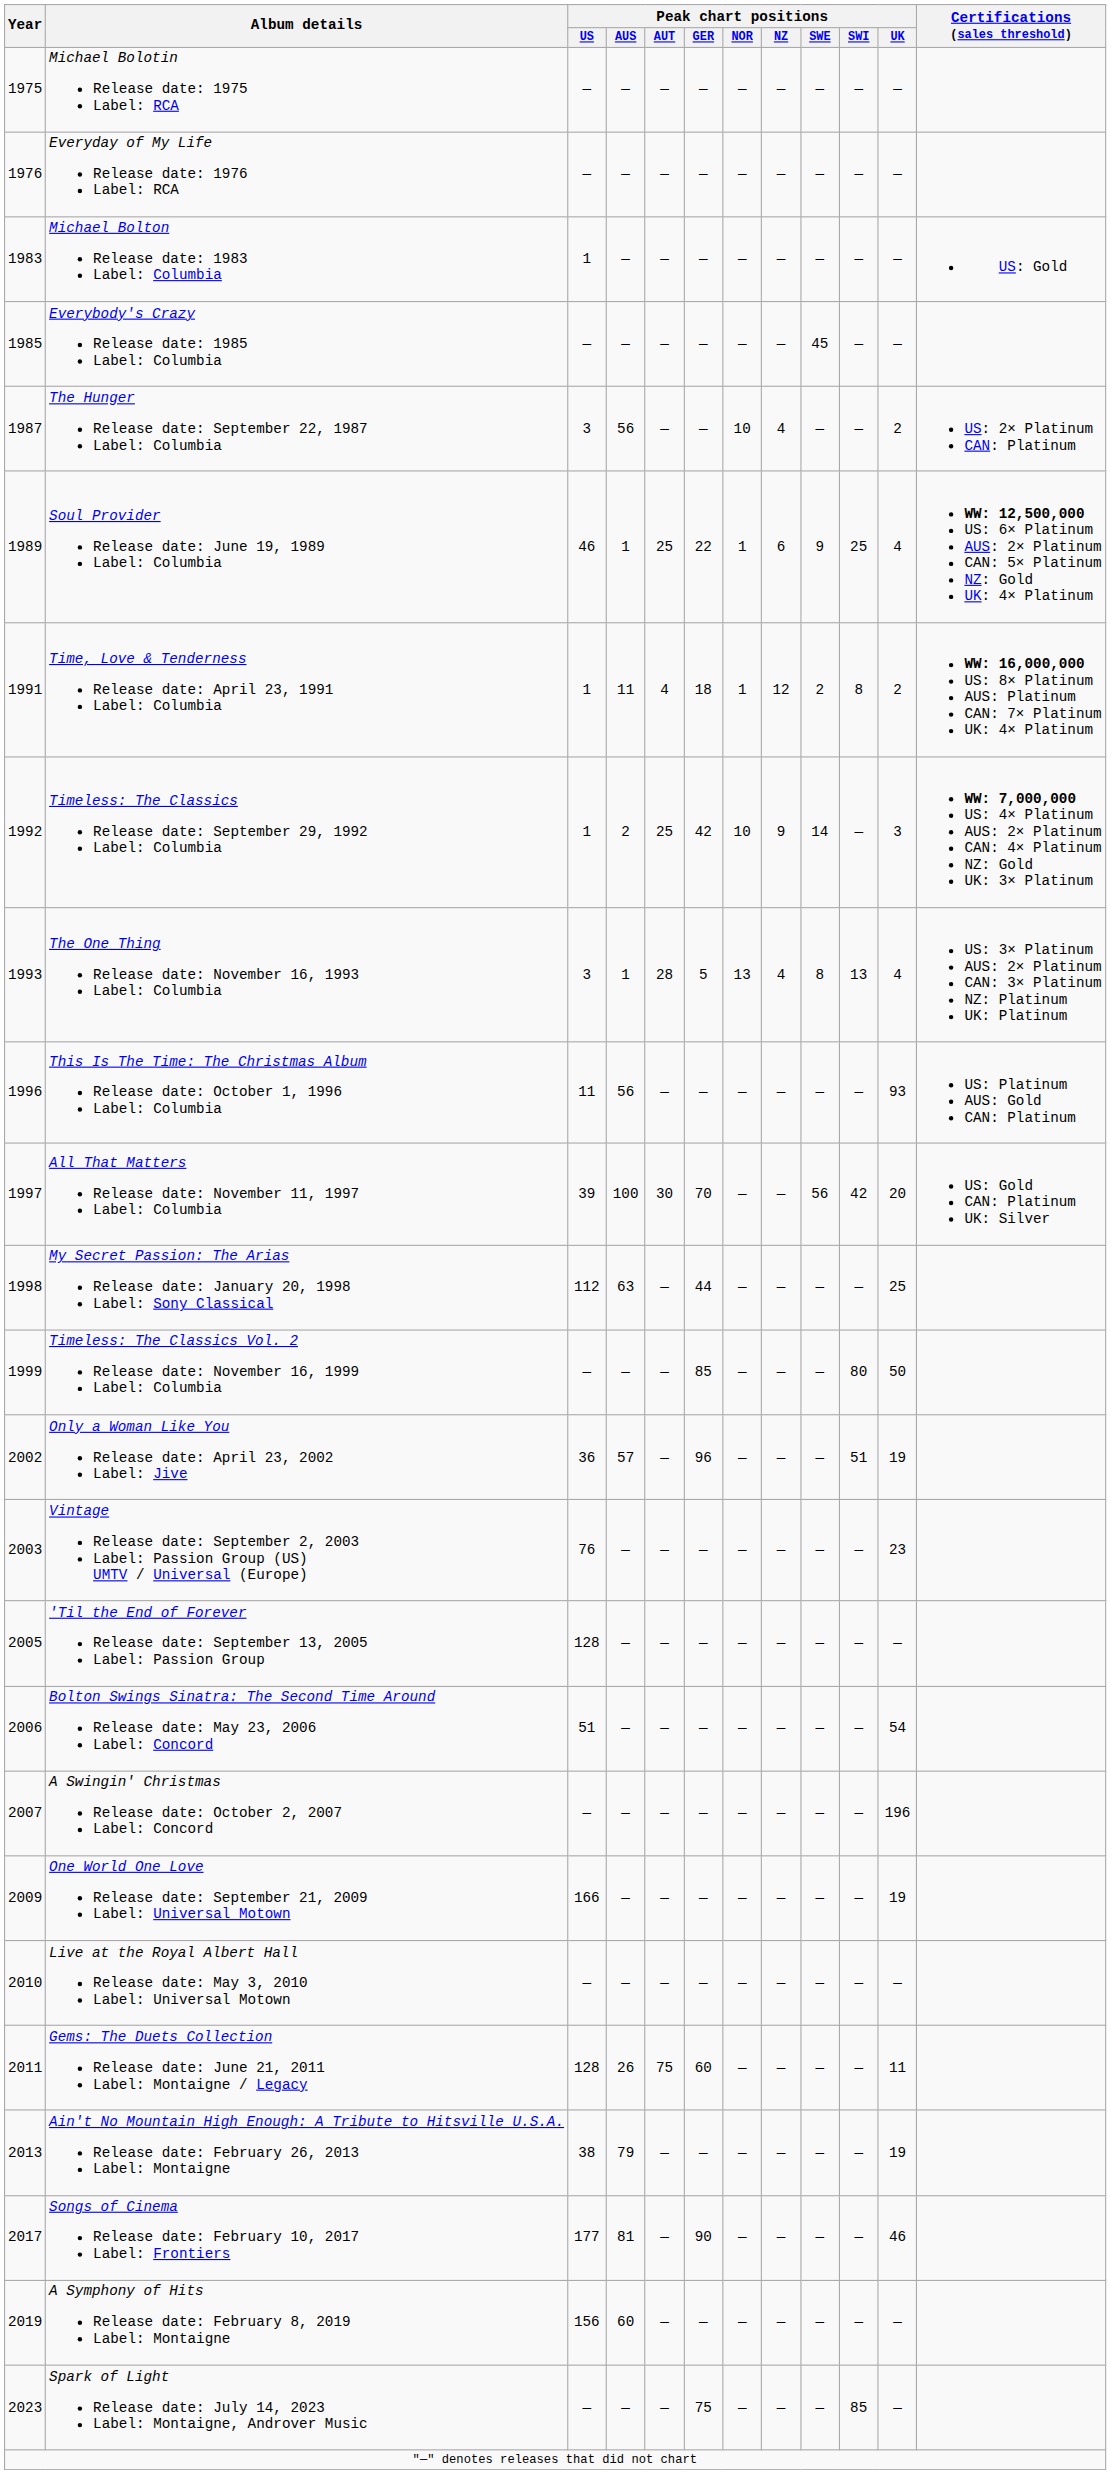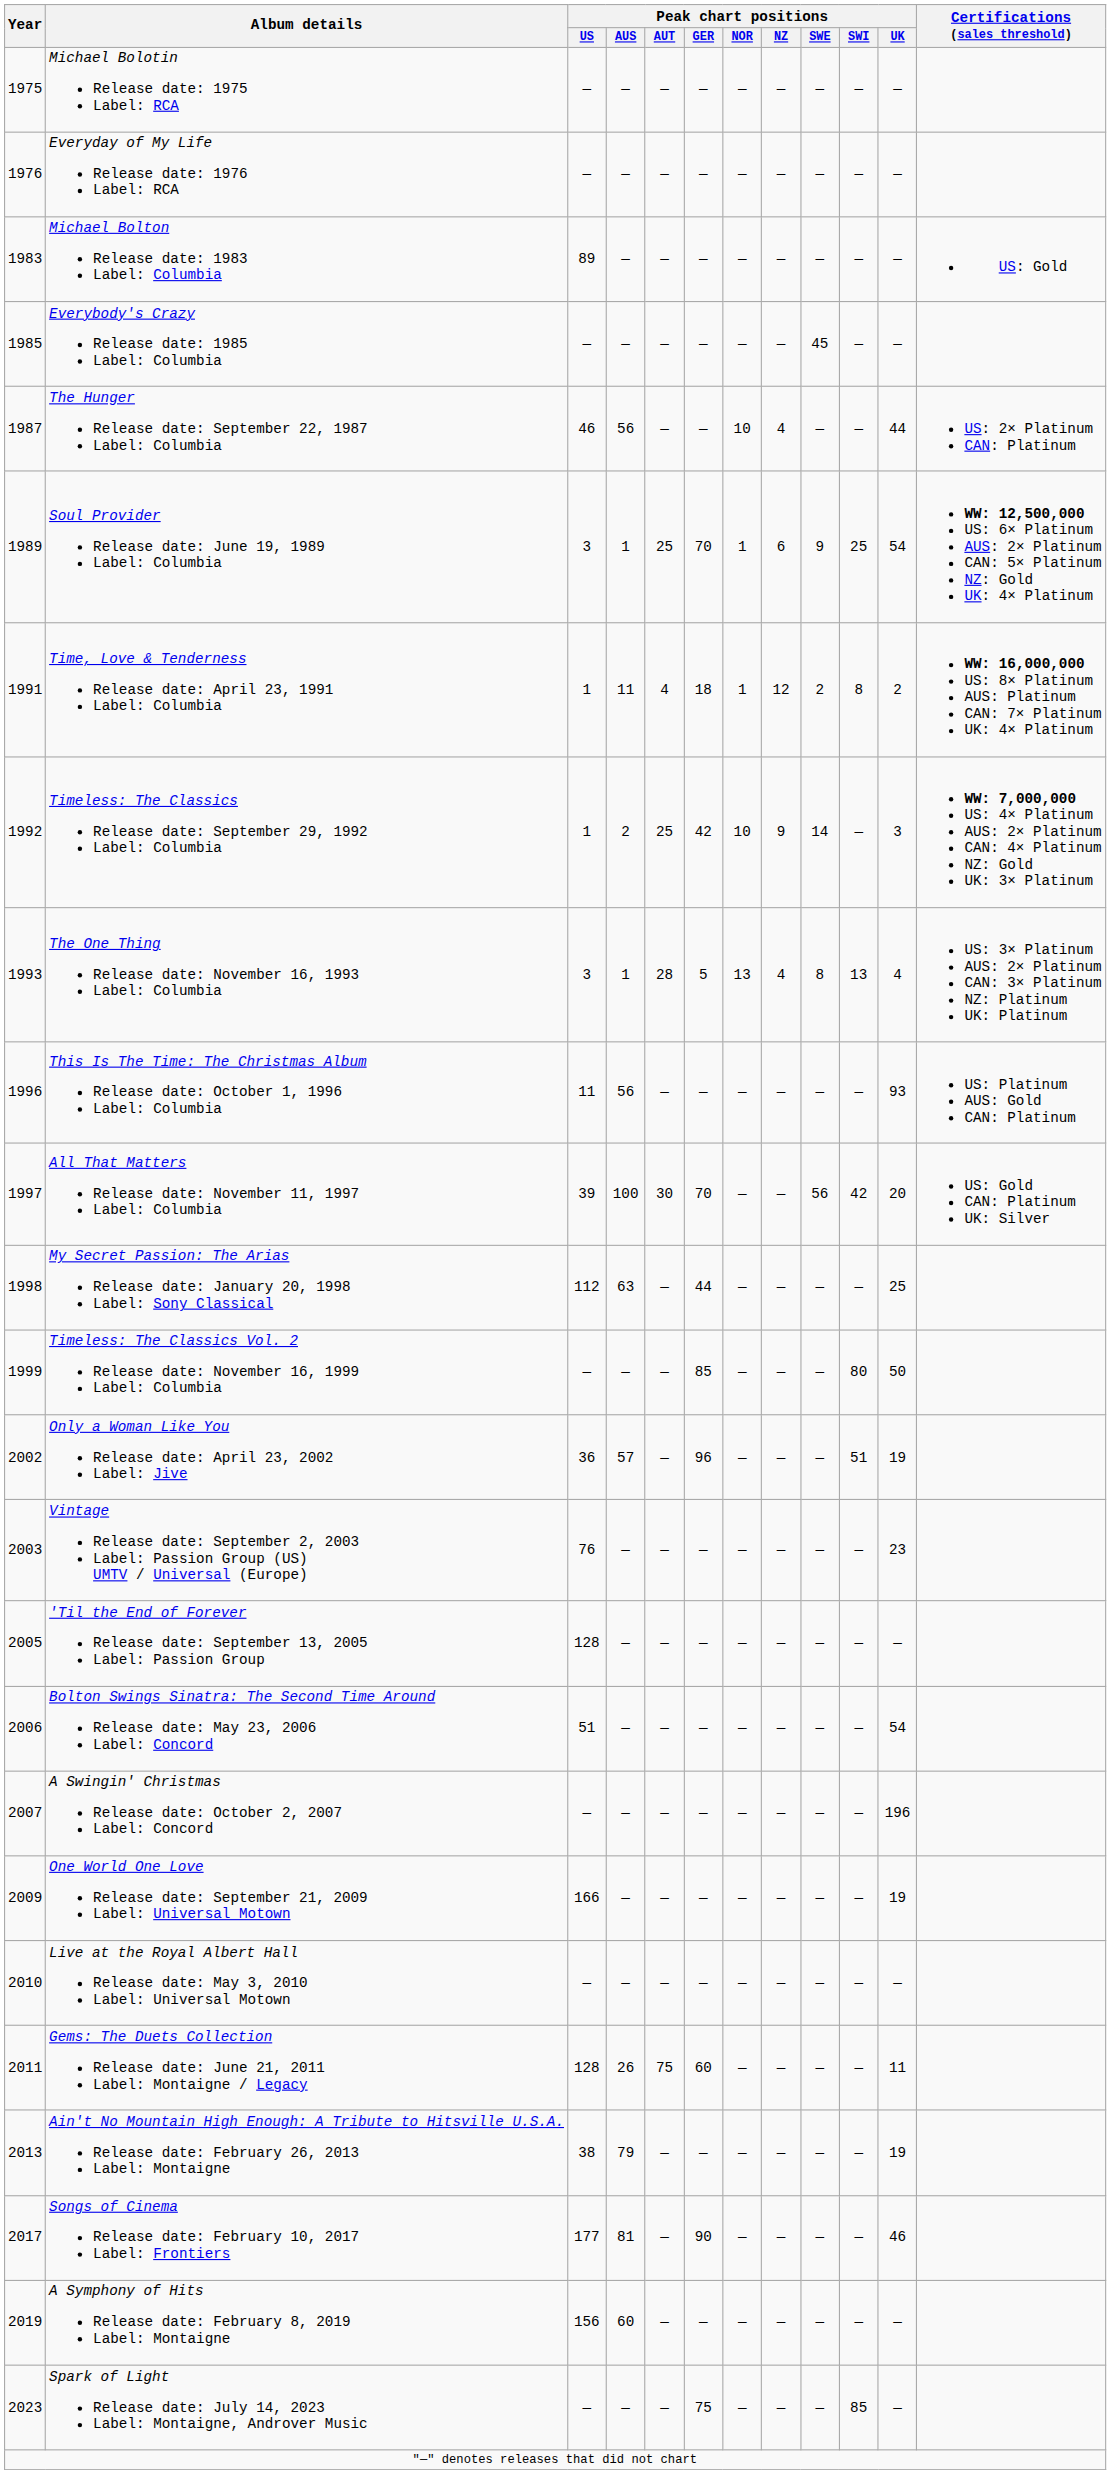Michael Bolton Release date: 1983 Label: Columbia | Peak chart positions / US: 1 -> 89
The Hunger Release date: September 22, 1987 Label: Columbia | Peak chart positions / US: 3 -> 46
The Hunger Release date: September 22, 1987 Label: Columbia | Peak chart positions / UK: 2 -> 44
Soul Provider Release date: June 19, 1989 Label: Columbia | Peak chart positions / US: 46 -> 3
Soul Provider Release date: June 19, 1989 Label: Columbia | Peak chart positions / GER: 22 -> 70
Soul Provider Release date: June 19, 1989 Label: Columbia | Peak chart positions / UK: 4 -> 54
